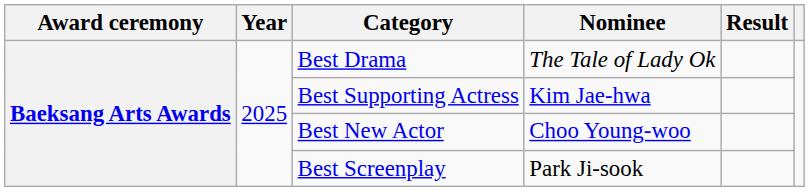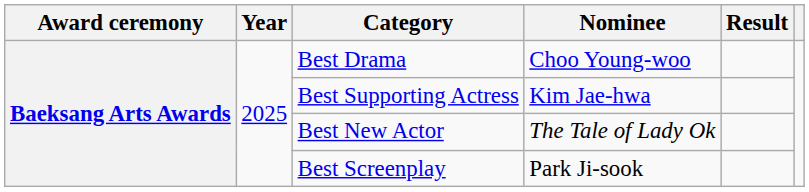Best Drama | Nominee: The Tale of Lady Ok -> Choo Young-woo
Best New Actor | Nominee: Choo Young-woo -> The Tale of Lady Ok
